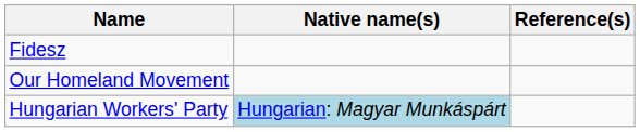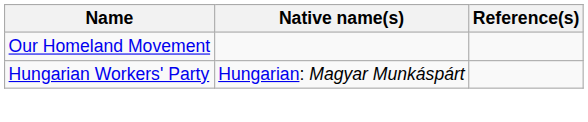- row: Fidesz
Hungarian Workers' Party | Native name(s): lightblue background -> no background
